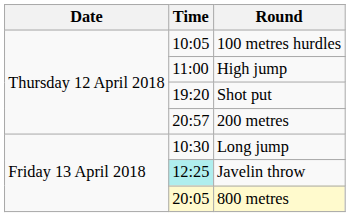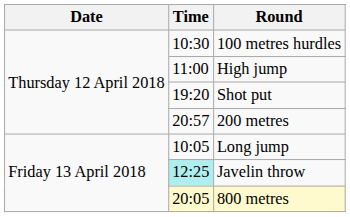100 metres hurdles | Time: 10:05 -> 10:30
Long jump | Time: 10:30 -> 10:05
